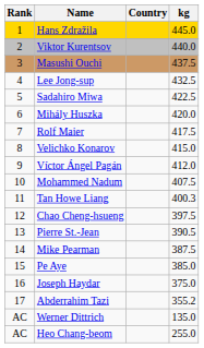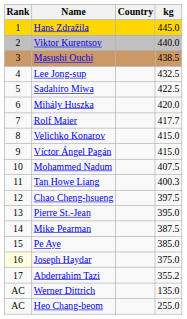Masushi Ouchi | kg: 437.5 -> 438.5
Rolf Maier | kg: 417.5 -> 417.7
Víctor Ángel Pagán | kg: 412.0 -> 415.0
Pierre St.-Jean | kg: 390.5 -> 395.0
Joseph Haydar | Rank: no background -> lightyellow background
